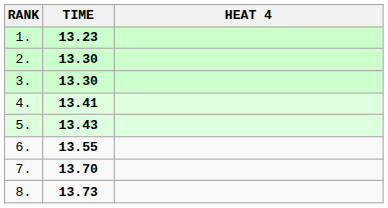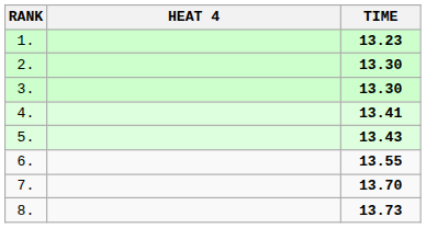columns swapped: HEAT 4 <-> TIME
